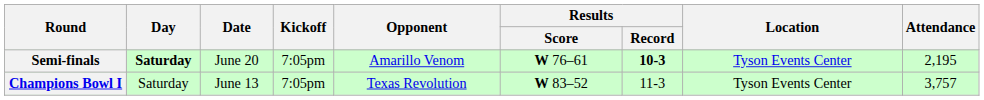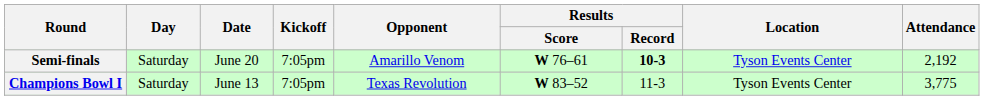Semi-finals | Day: bold -> normal
Semi-finals | Attendance: 2,195 -> 2,192
Champions Bowl I | Attendance: 3,757 -> 3,775
